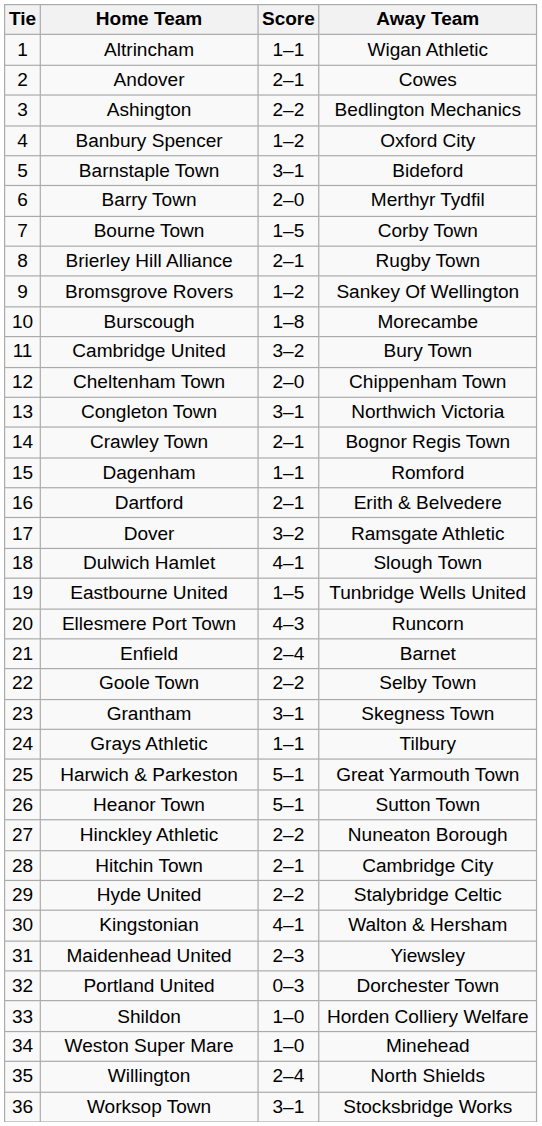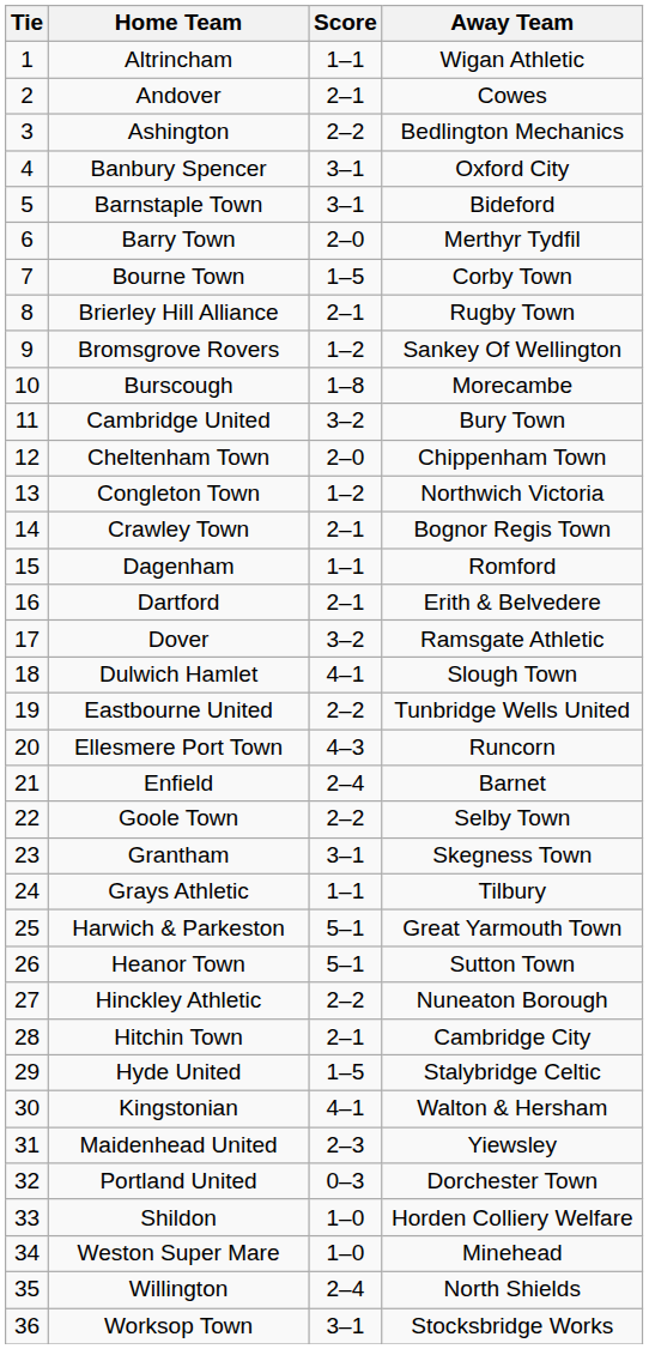Banbury Spencer | Score: 1–2 -> 3–1
Congleton Town | Score: 3–1 -> 1–2
Eastbourne United | Score: 1–5 -> 2–2
Hyde United | Score: 2–2 -> 1–5
